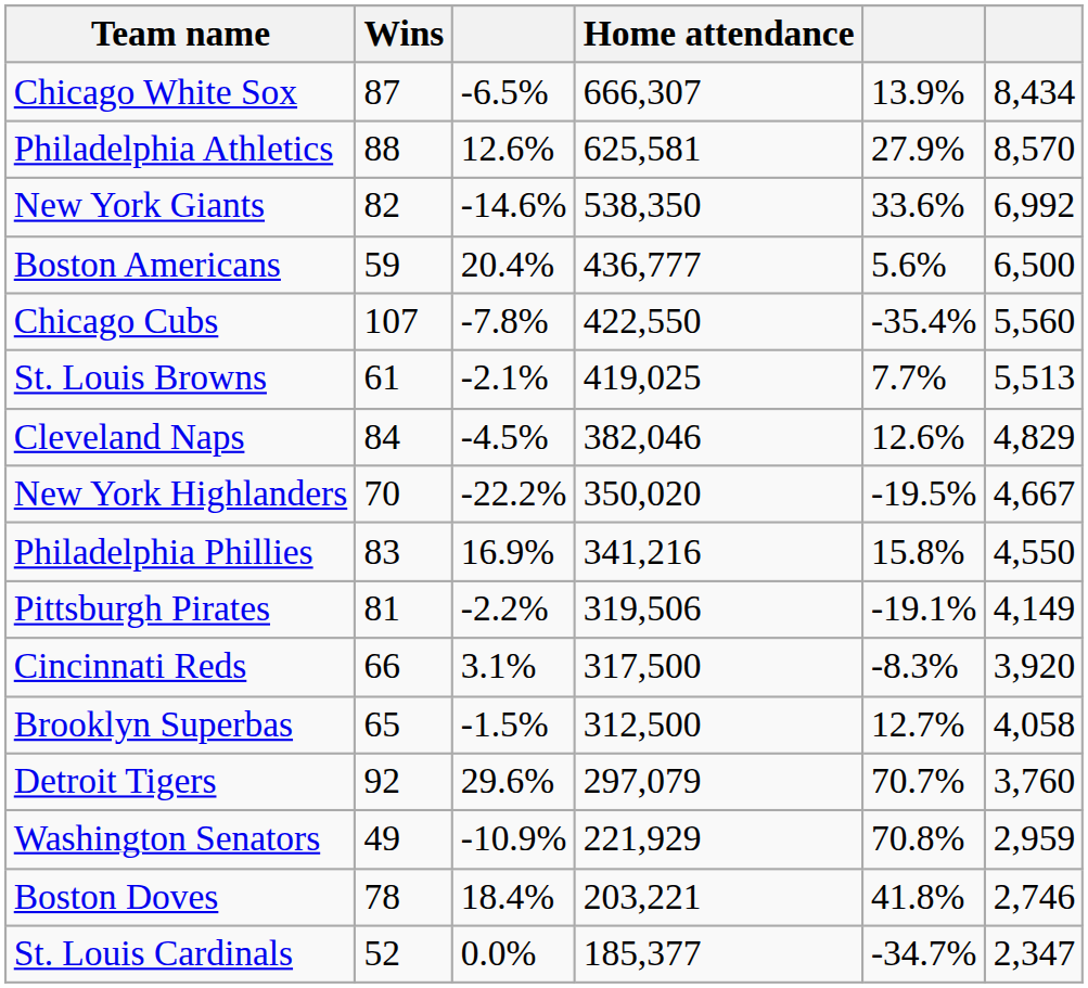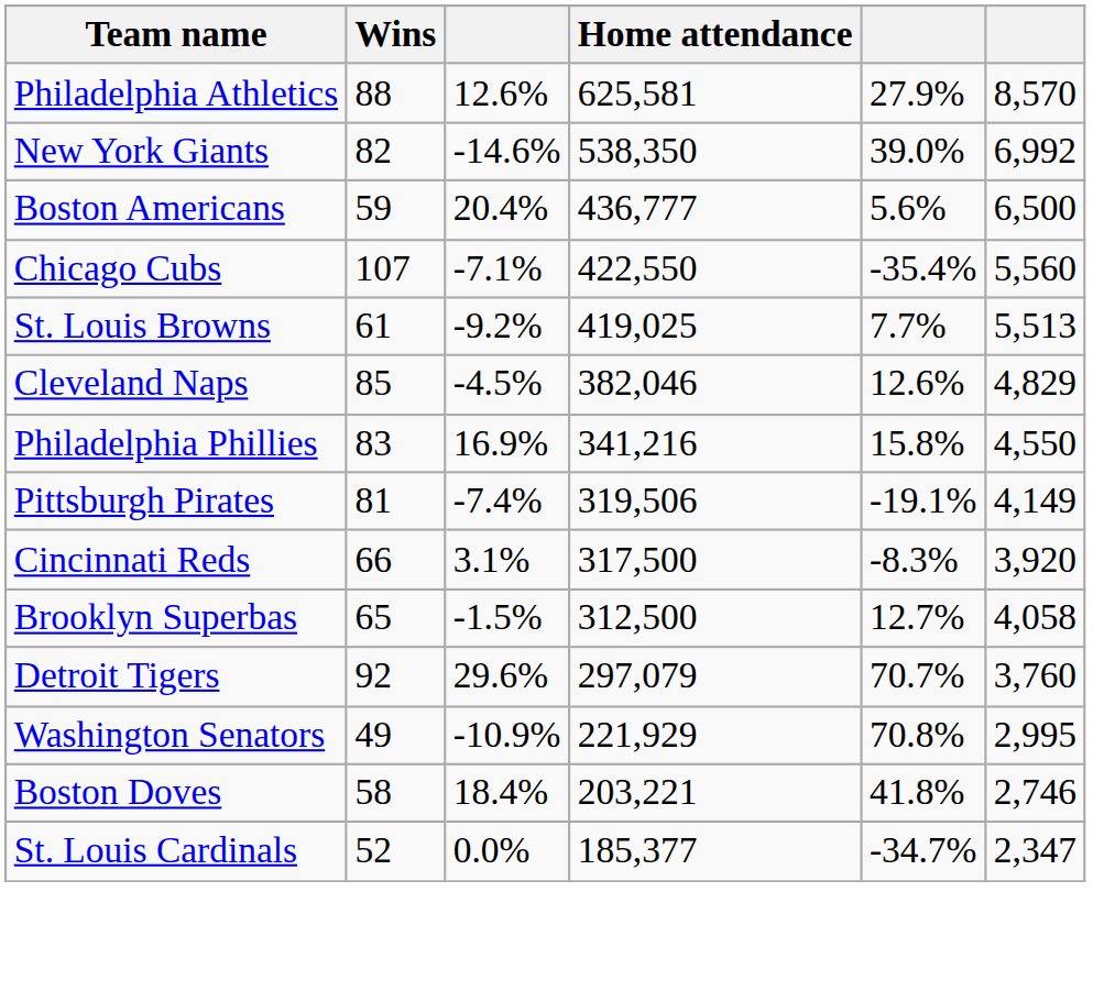- row: Chicago White Sox | 87 | -6.5% | 666,307 | 13.9% | 8,434
New York Giants | column 5: 33.6% -> 39.0%
Chicago Cubs | column 3: -7.8% -> -7.1%
St. Louis Browns | column 3: -2.1% -> -9.2%
Cleveland Naps | Wins: 84 -> 85
- row: New York Highlanders | 70 | -22.2% | 350,020 | -19.5% | 4,667
Pittsburgh Pirates | column 3: -2.2% -> -7.4%
Washington Senators | column 6: 2,959 -> 2,995
Boston Doves | Wins: 78 -> 58
